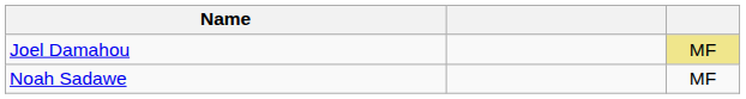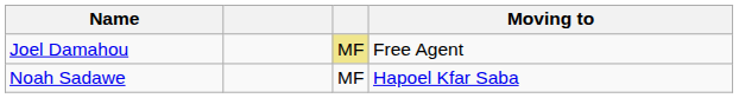+ column: Moving to | Free Agent | Hapoel Kfar Saba
